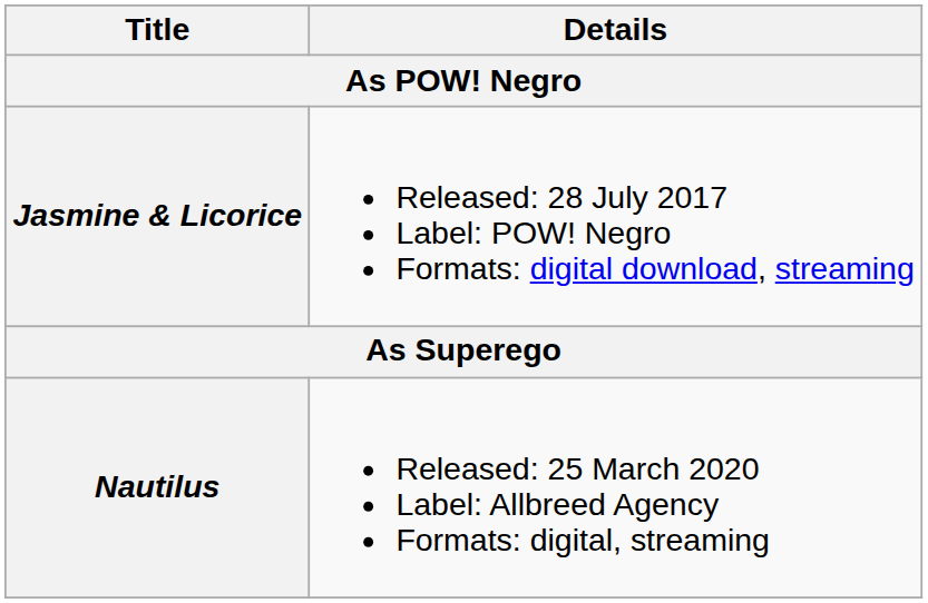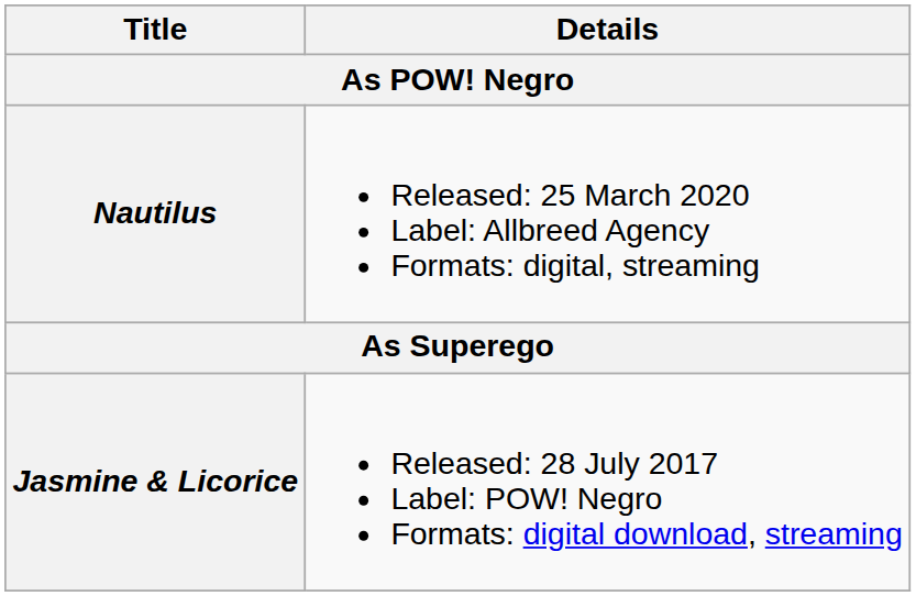rows swapped: Jasmine & Licorice <-> Nautilus
